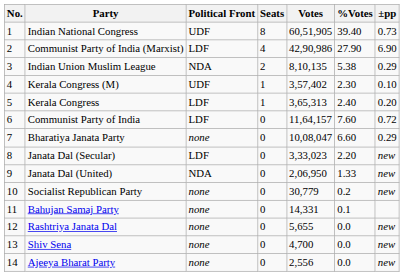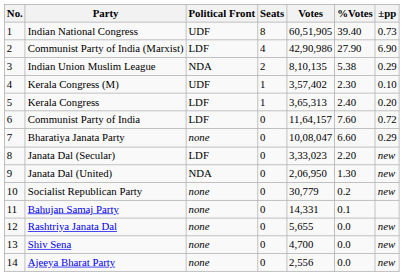Janata Dal (United) | %Votes: 1.33 -> 1.30
